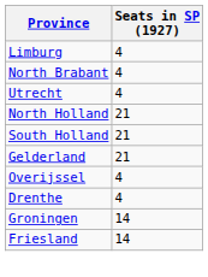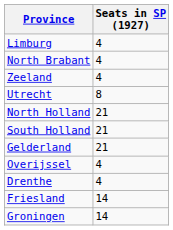+ row: Zeeland | 4
Utrecht | Seats in SP (1927): 4 -> 8
rows swapped: Friesland <-> Groningen
